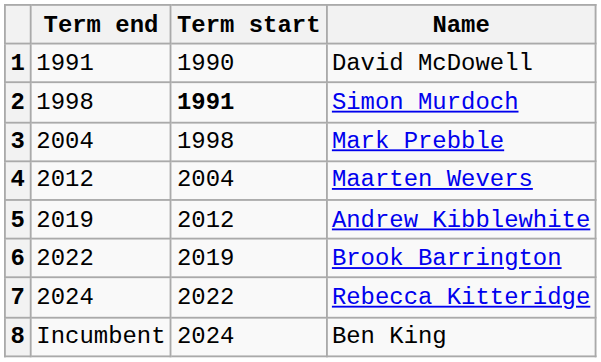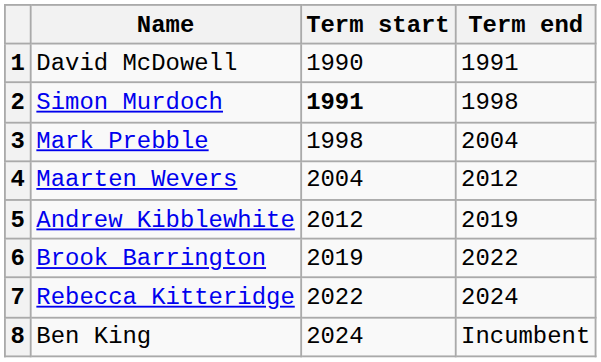columns swapped: Name <-> Term end
